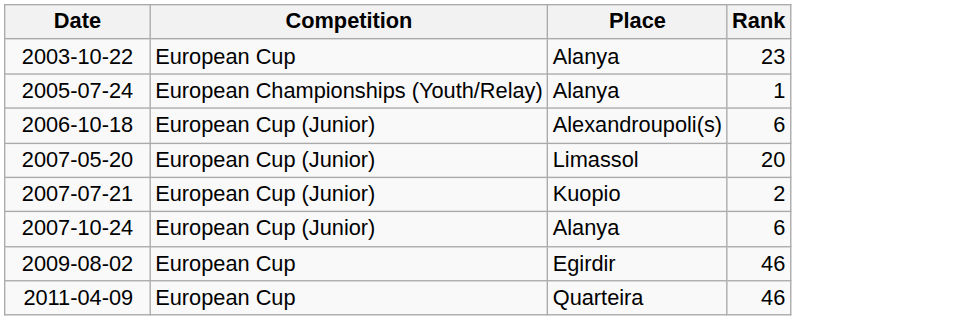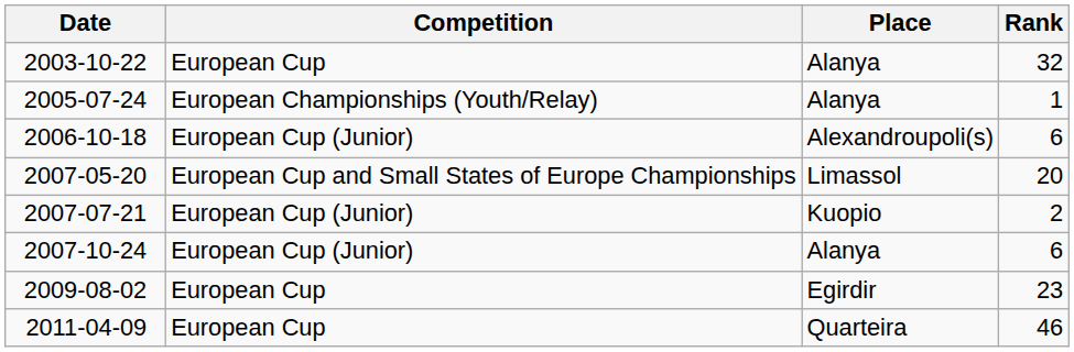2003-10-22 | Rank: 23 -> 32
2007-05-20 | Competition: European Cup (Junior) -> European Cup and Small States of Europe Championships
2009-08-02 | Rank: 46 -> 23
